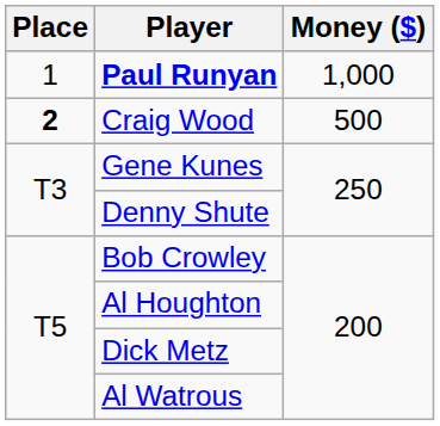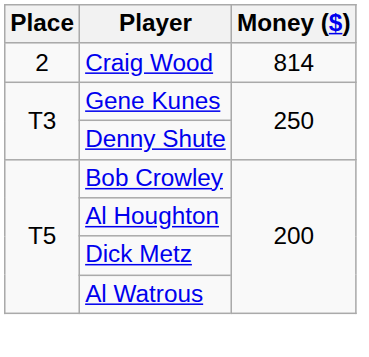- row: 1 | Paul Runyan | 1,000
Craig Wood | Place: bold -> normal
Craig Wood | Money ($): 500 -> 814
